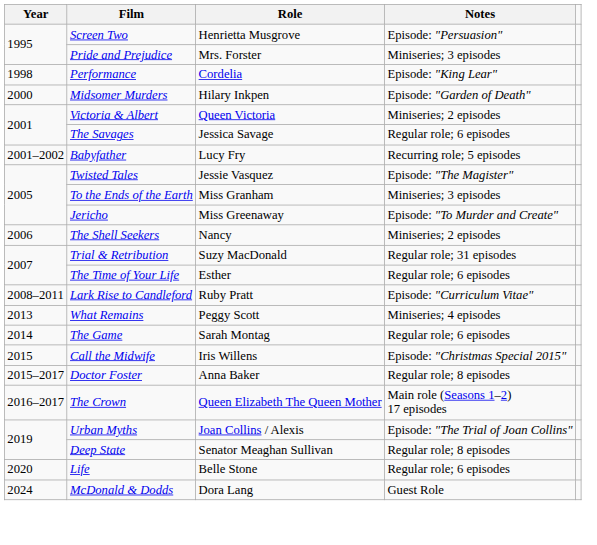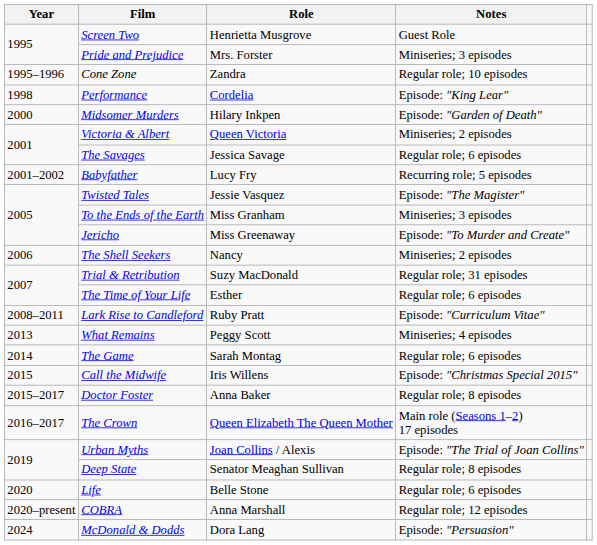Screen Two | Notes: Episode: "Persuasion" -> Guest Role
+ row: 1995–1996 | Cone Zone | Zandra | Regular role; 10 episodes
+ row: 2020–present | COBRA | Anna Marshall | Regular role; 12 episodes
McDonald & Dodds | Notes: Guest Role -> Episode: "Persuasion"
